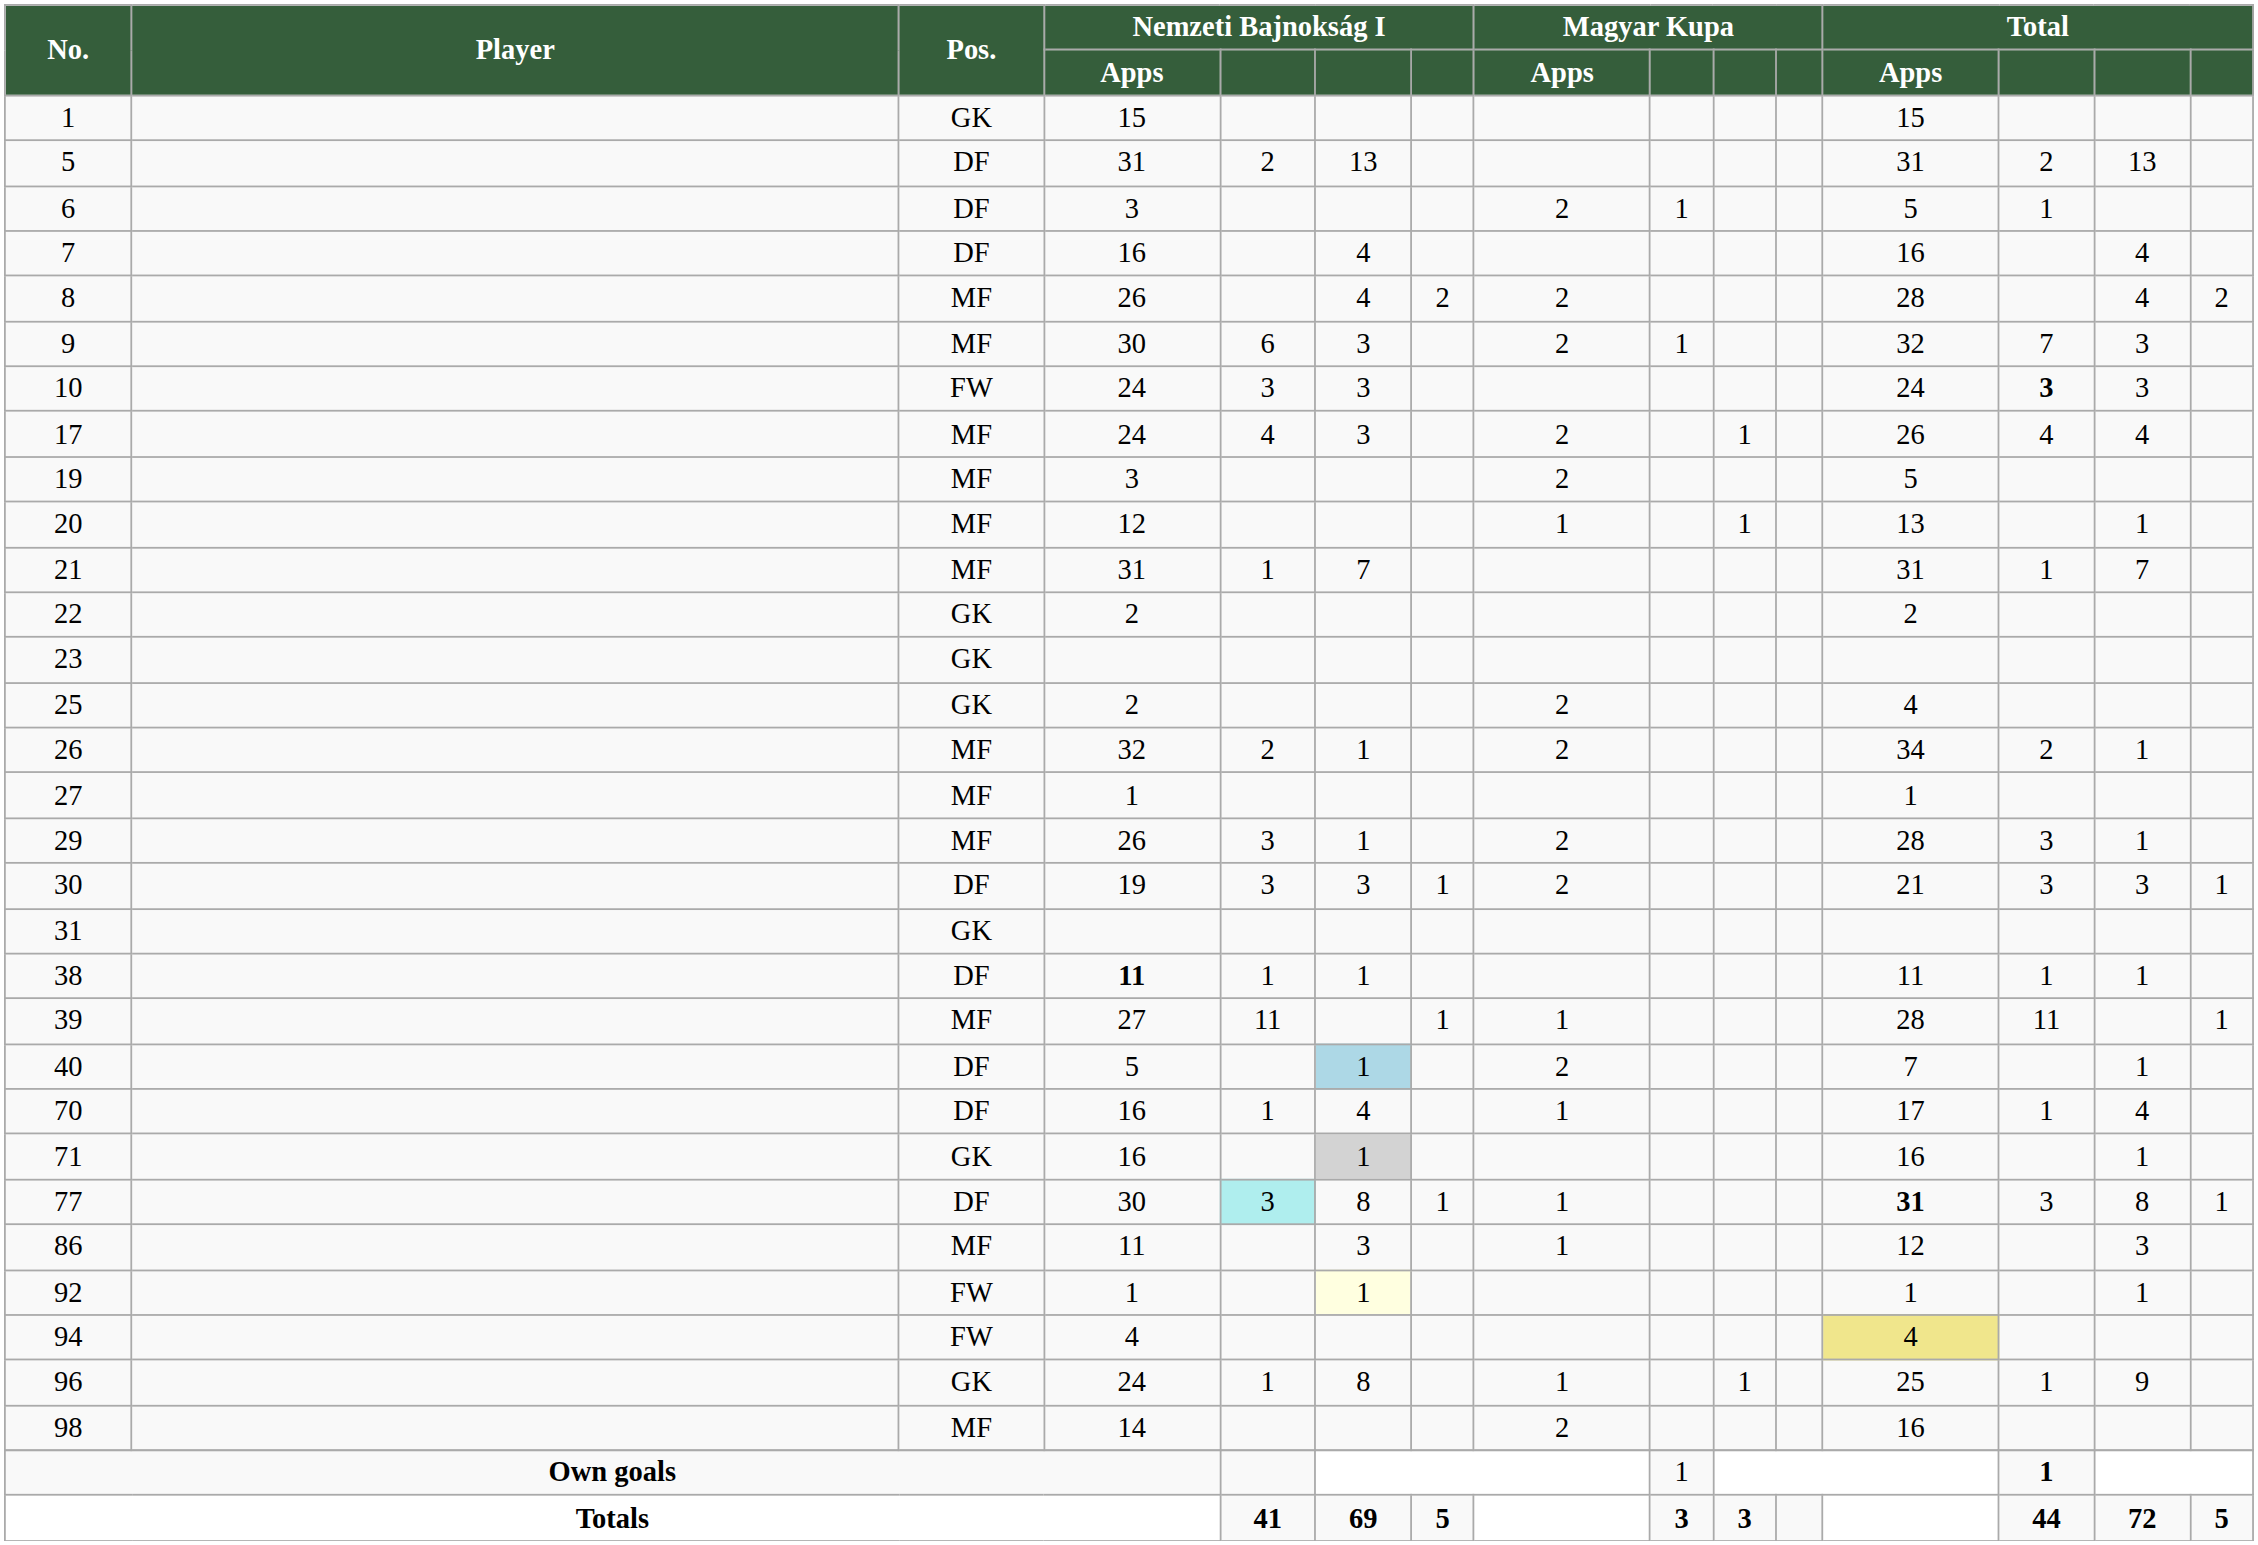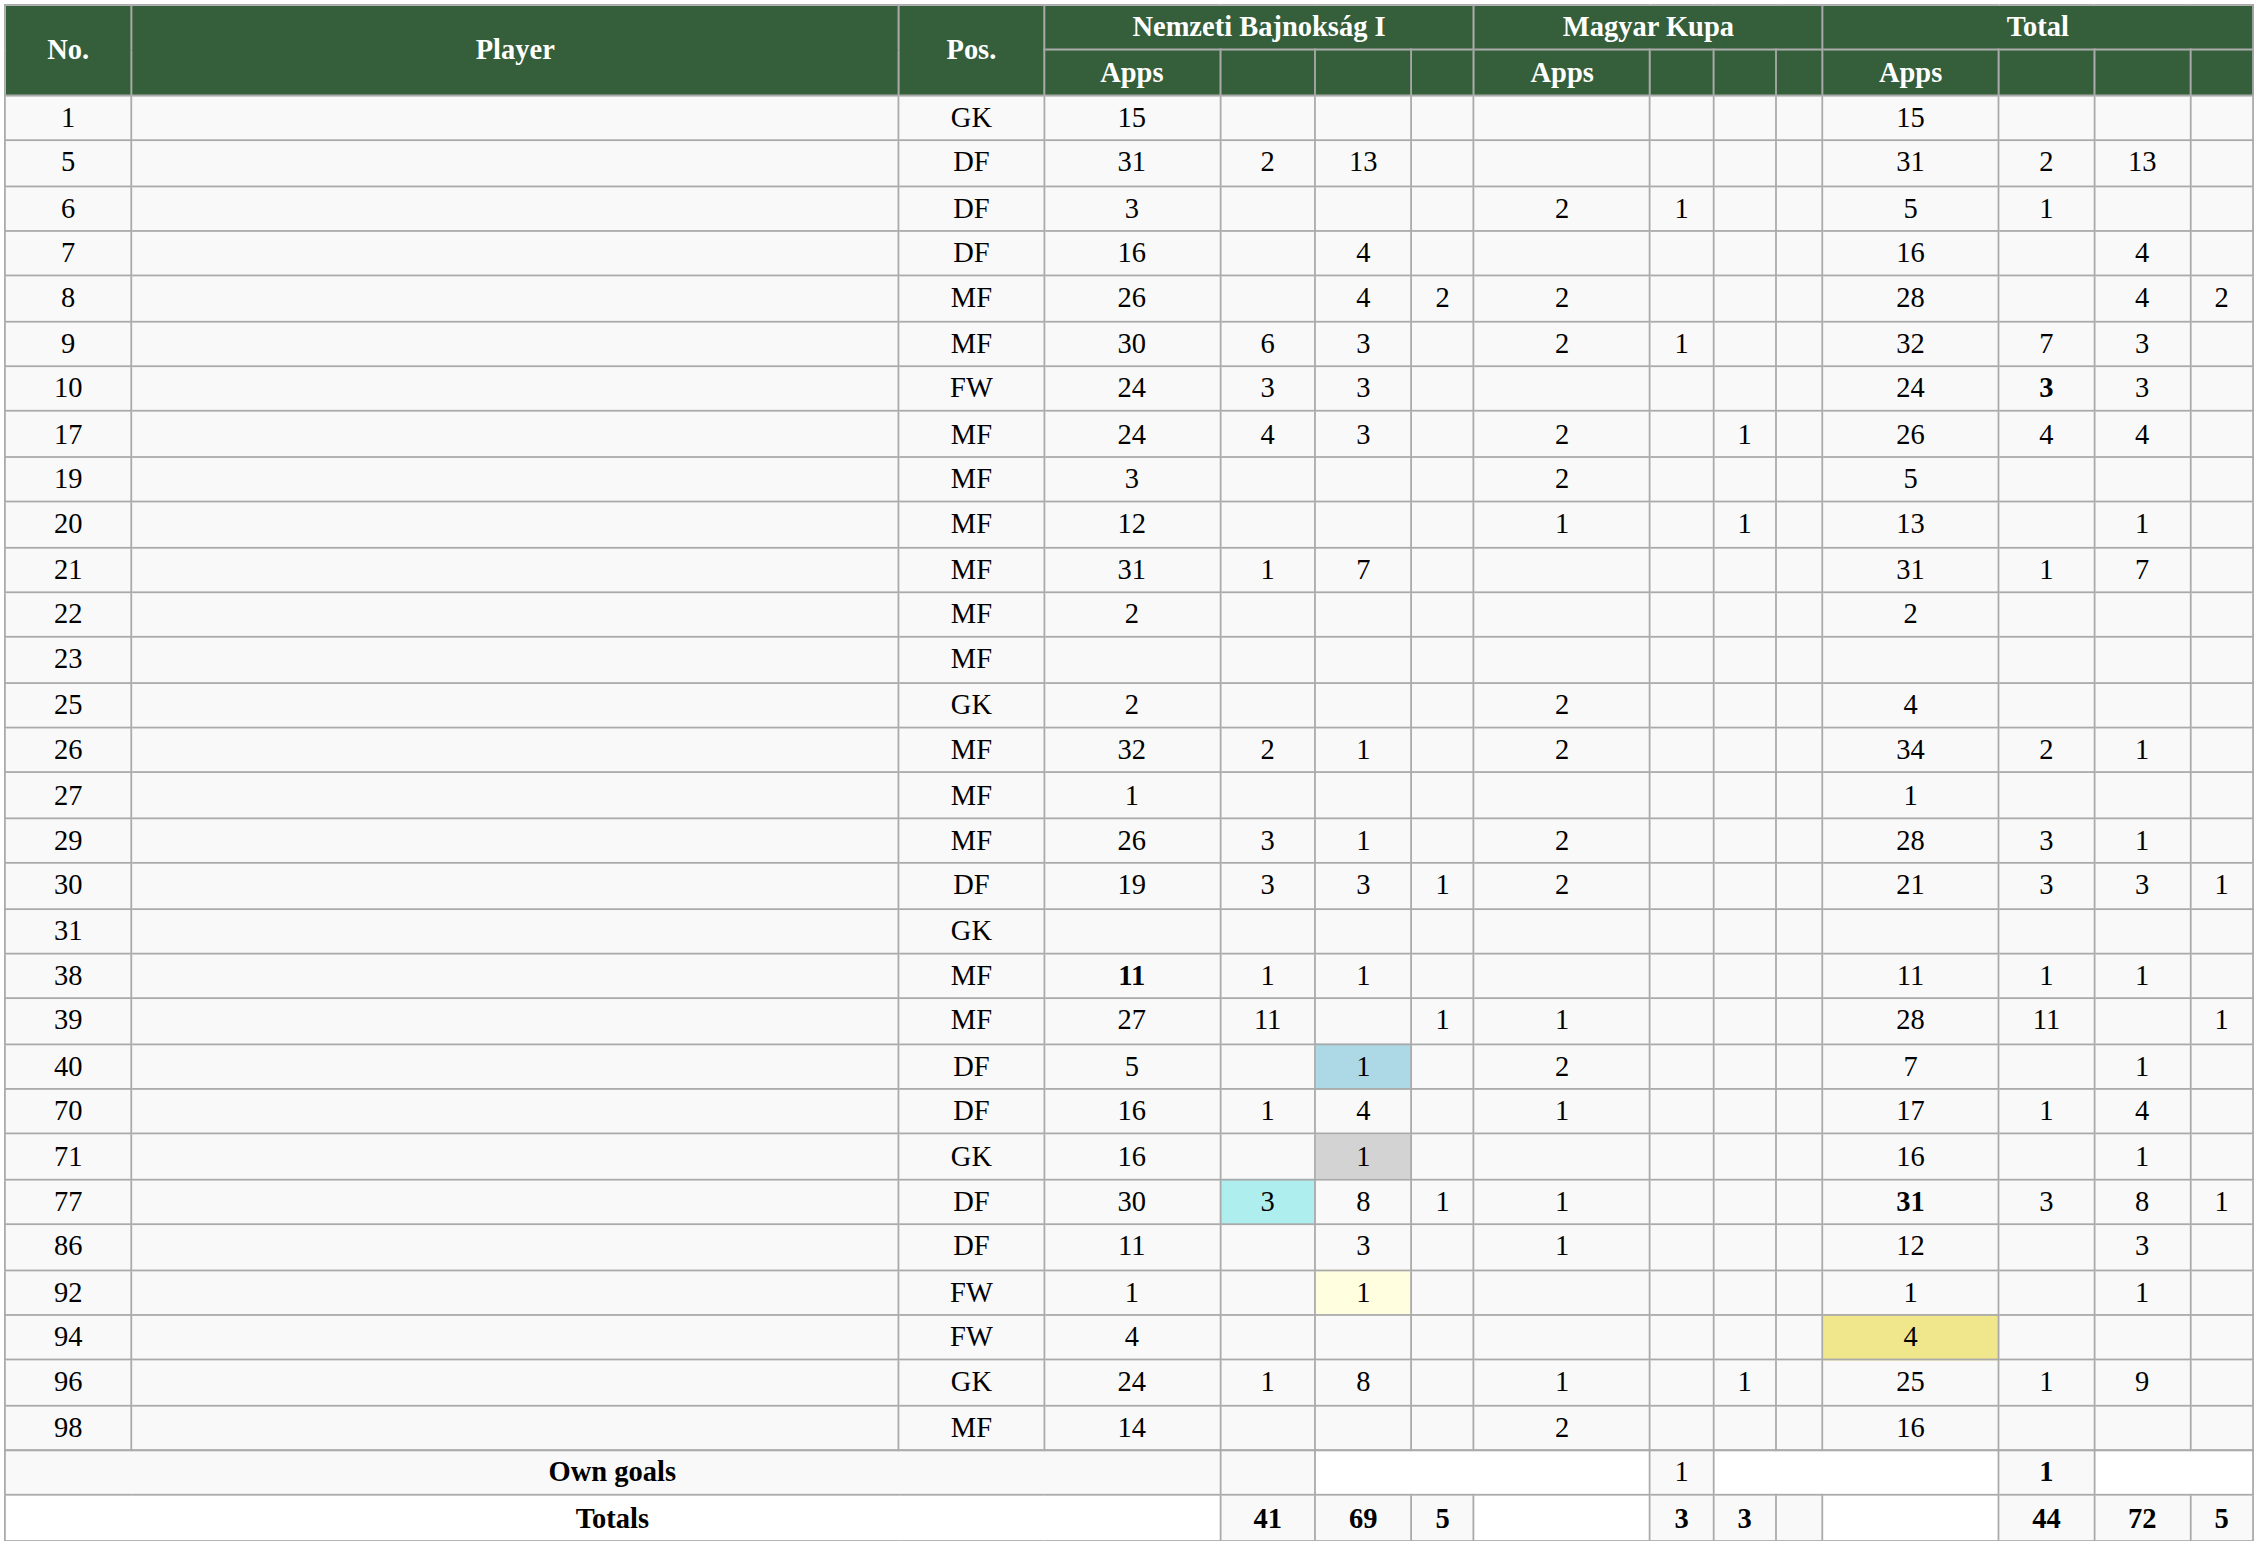22 | Pos.: GK -> MF
23 | Pos.: GK -> MF
38 | Pos.: DF -> MF
86 | Pos.: MF -> DF
